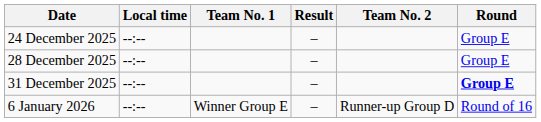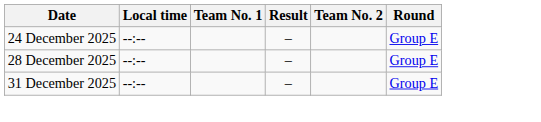31 December 2025 | Round: bold -> normal
- row: 6 January 2026 | --:-- | Winner Group E | – | Runner-up Group D | Round of 16
